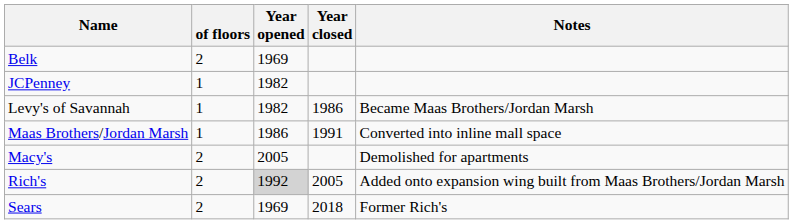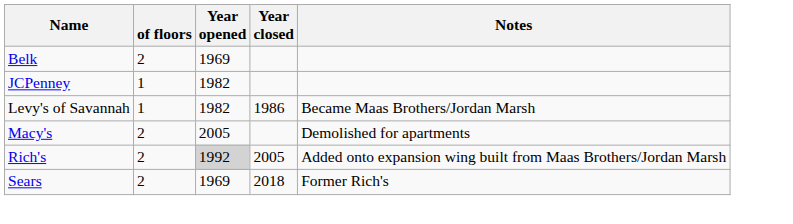- row: Maas Brothers/Jordan Marsh | 1 | 1986 | 1991 | Converted into inline mall space
